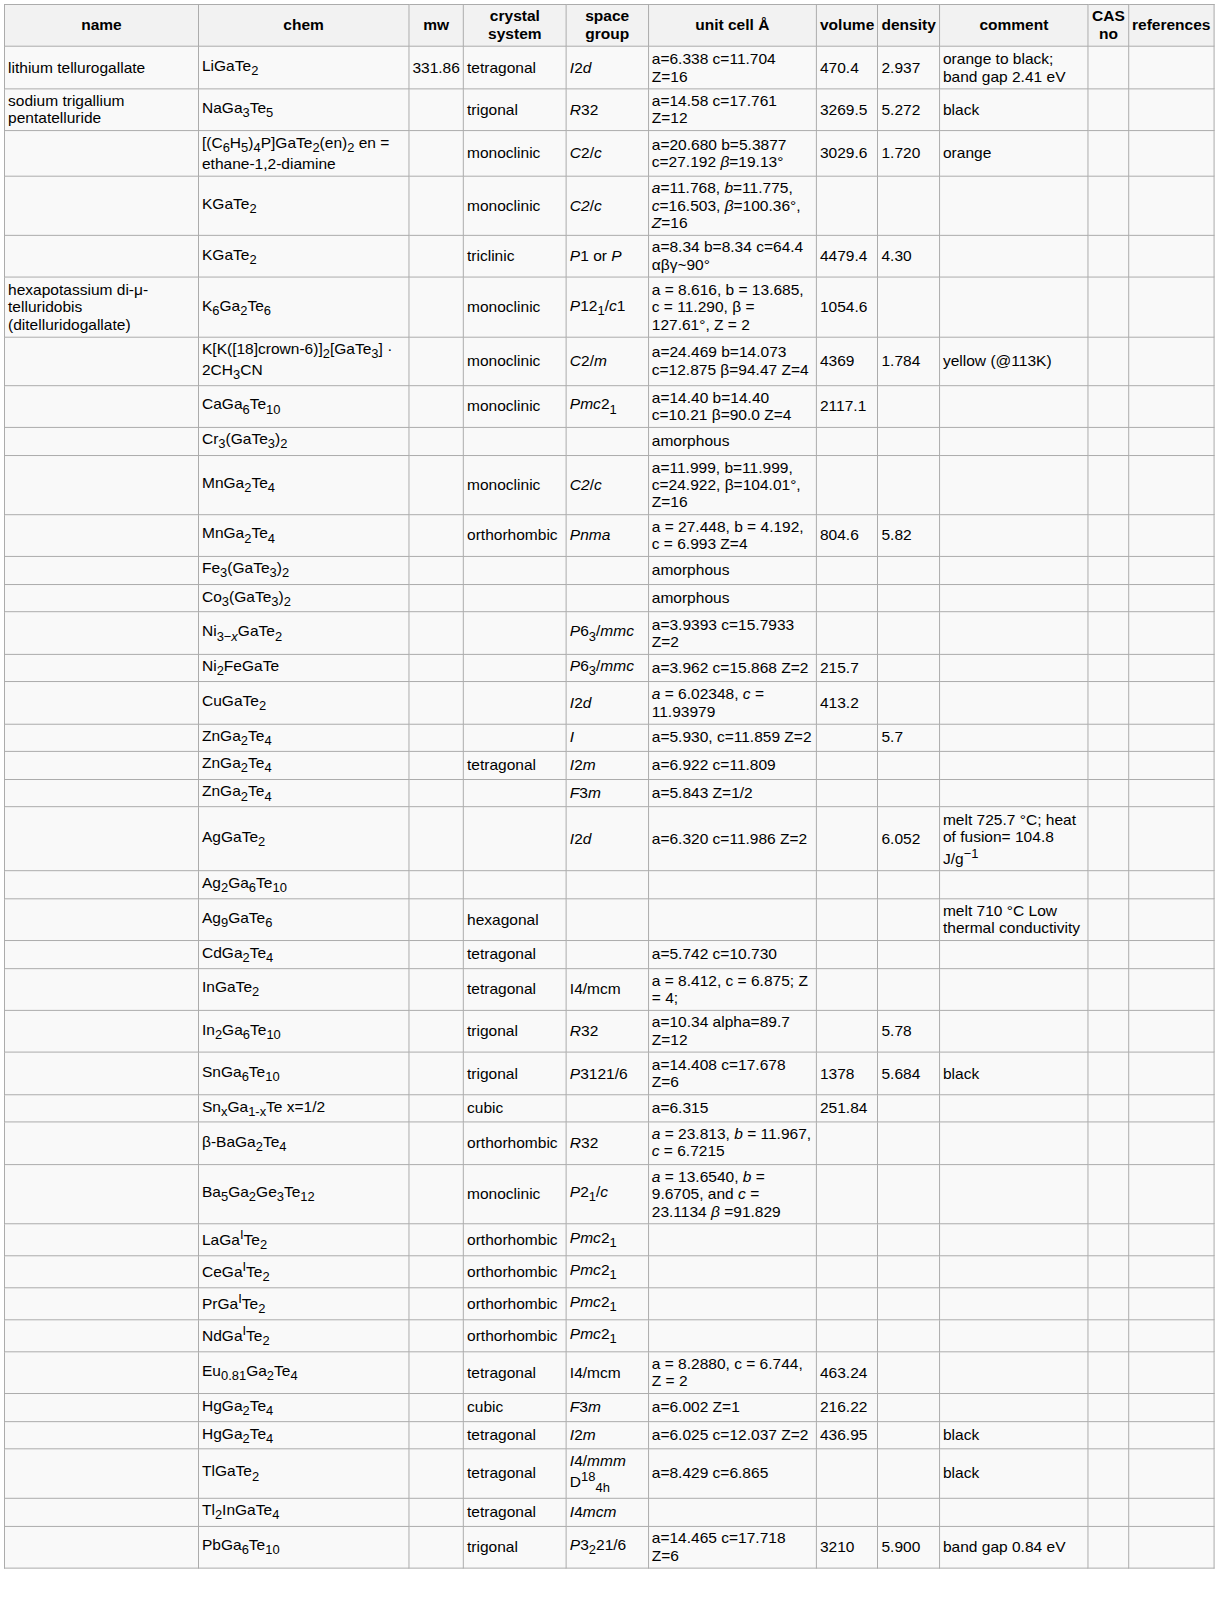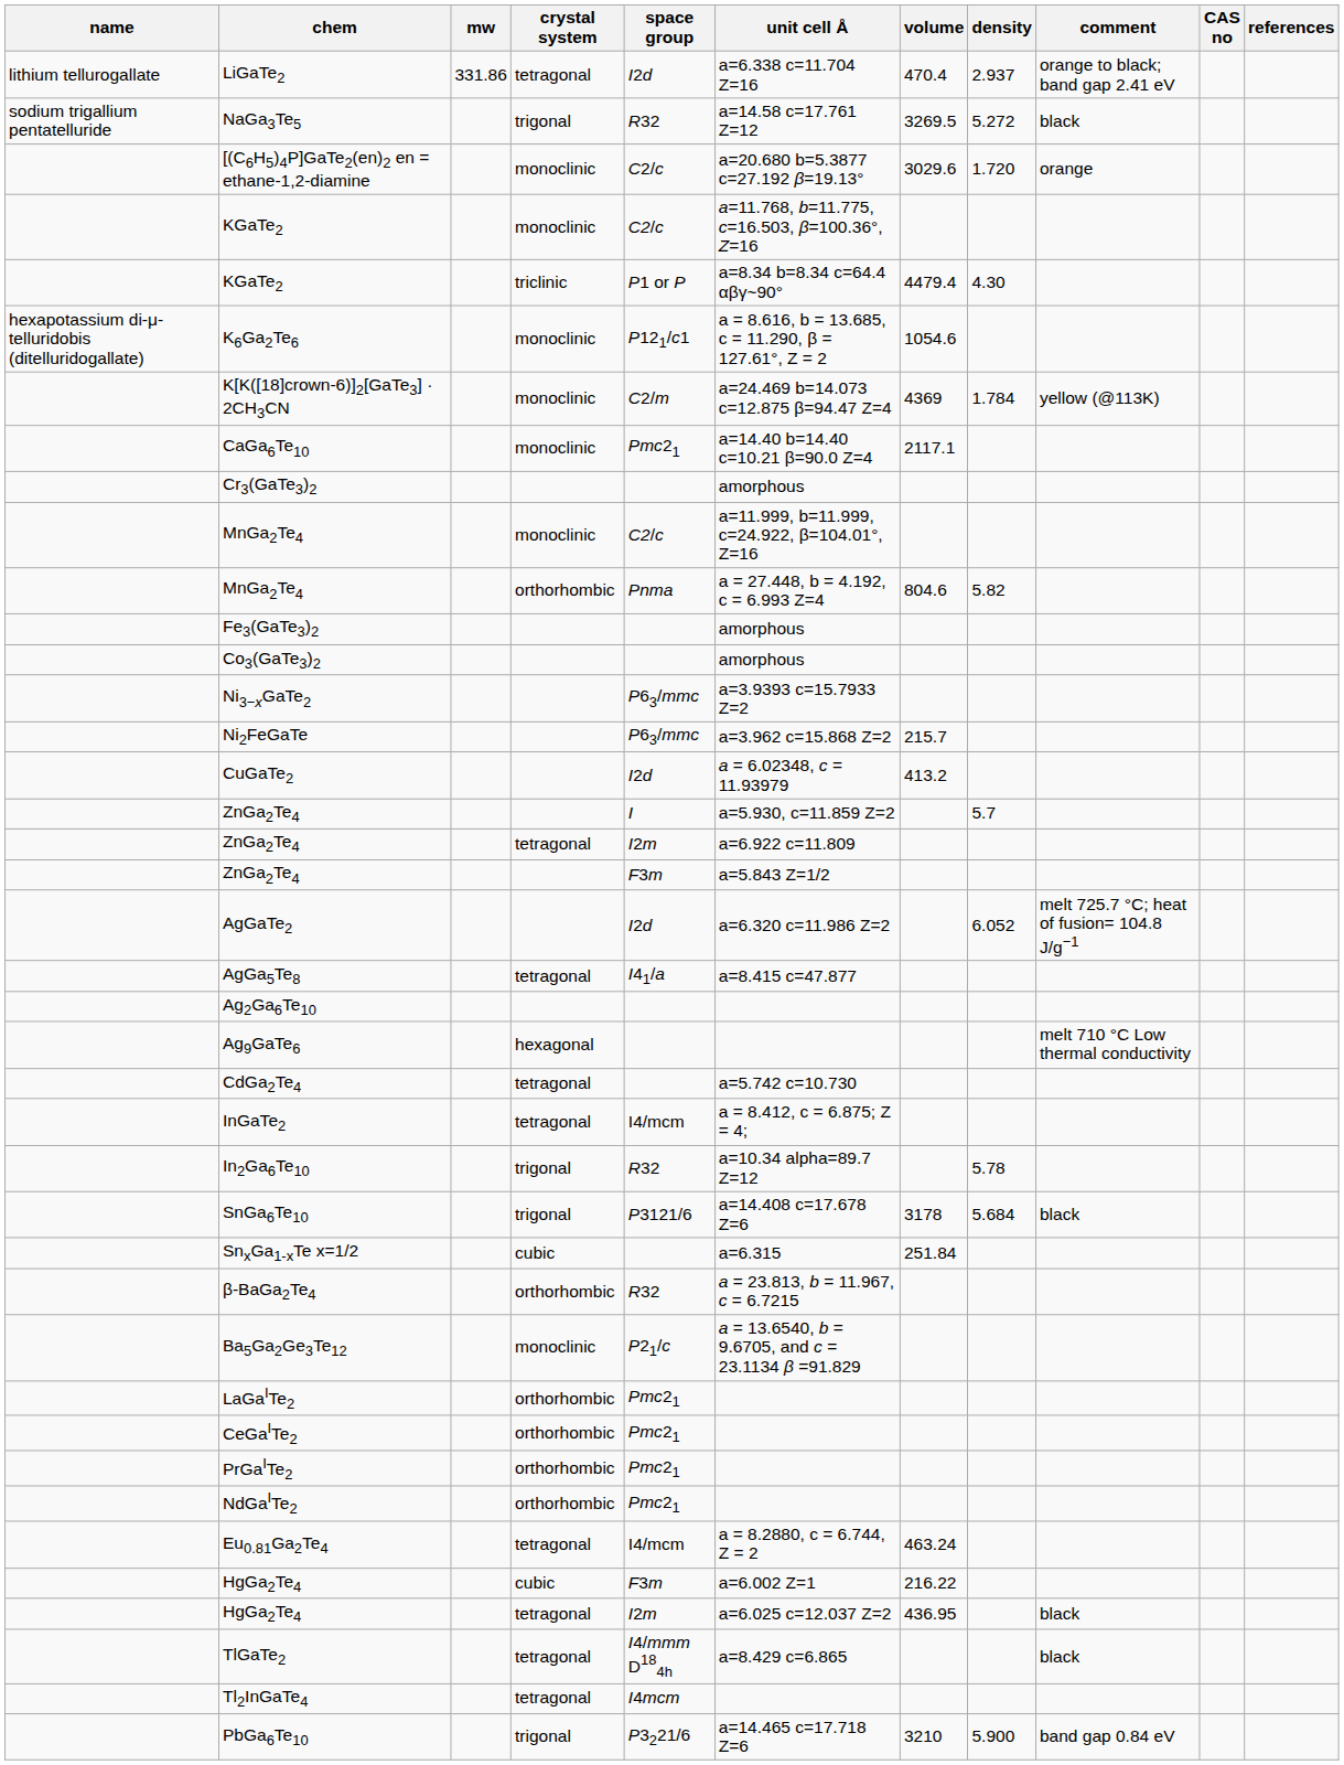+ row: AgGa5Te8 | tetragonal | I41/a | a=8.415 c=47.877
SnGa6Te10 | volume: 1378 -> 3178
